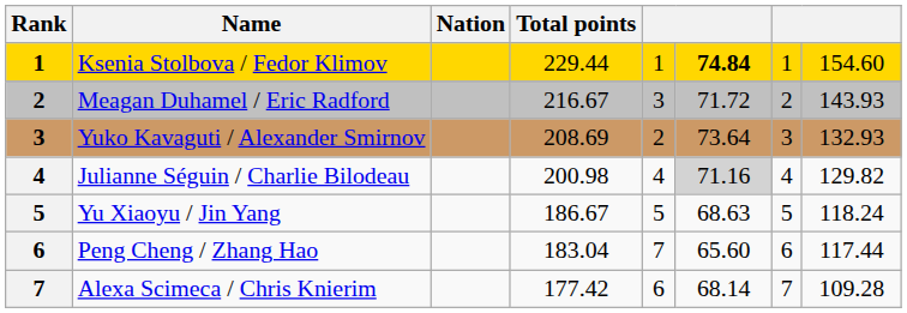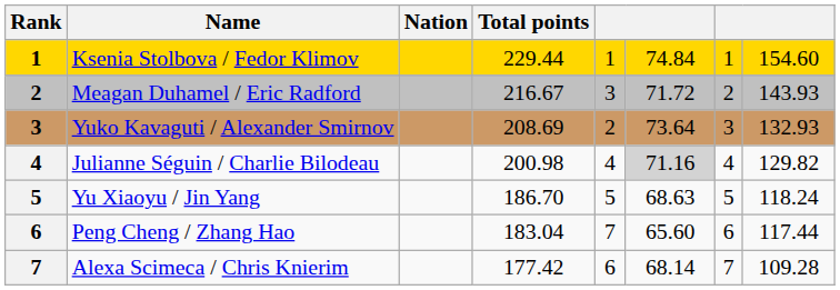Ksenia Stolbova / Fedor Klimov | column 6: bold -> normal
Yu Xiaoyu / Jin Yang | Total points: 186.67 -> 186.70
